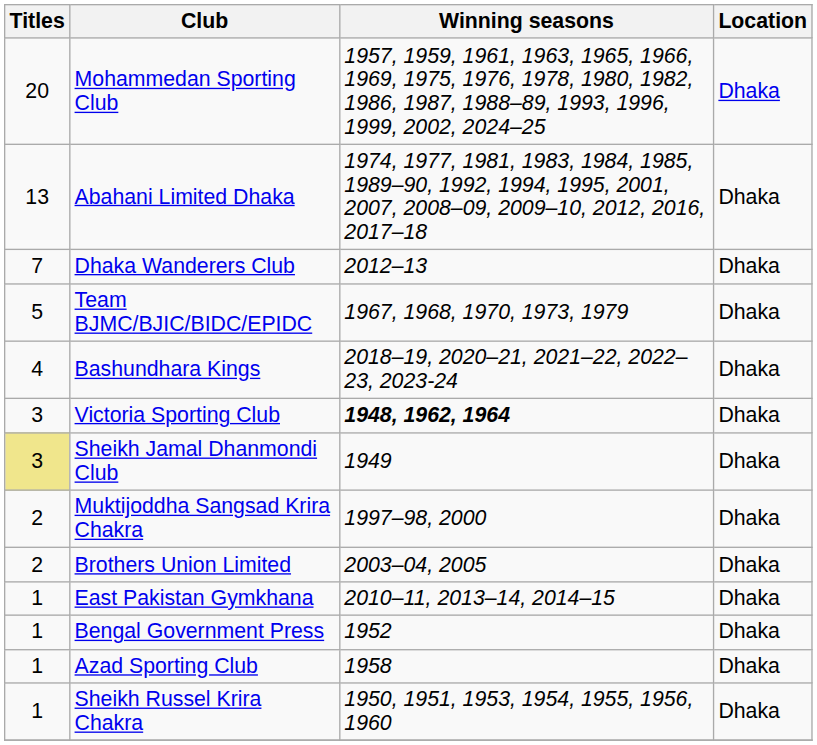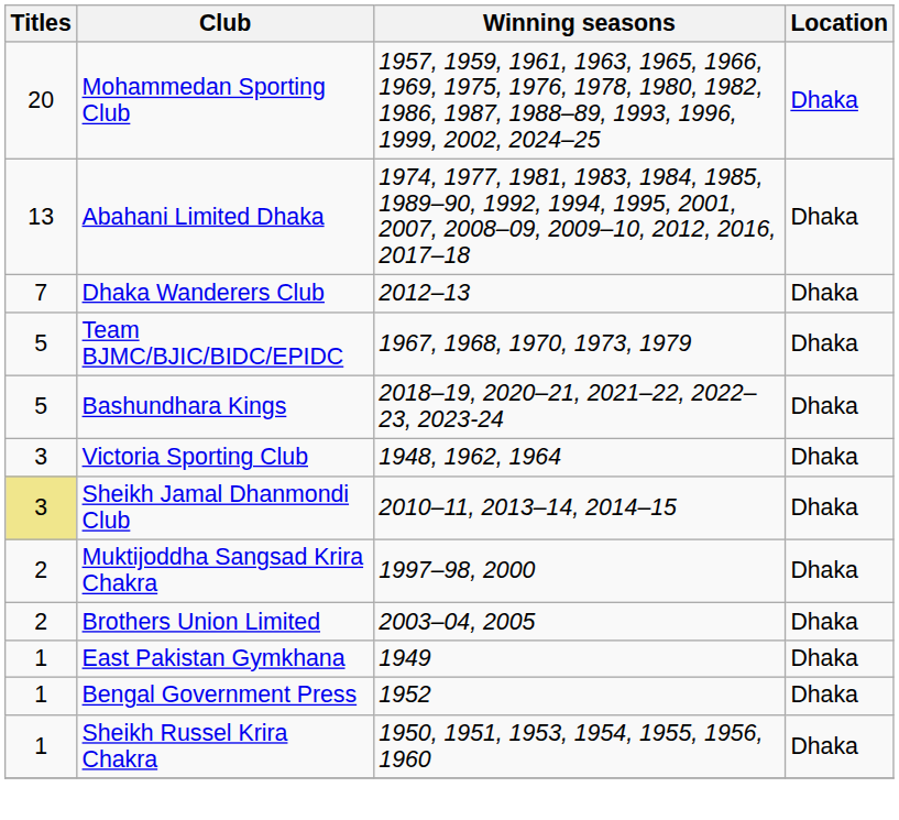Bashundhara Kings | Titles: 4 -> 5
Victoria Sporting Club | Winning seasons: bold -> normal
Sheikh Jamal Dhanmondi Club | Winning seasons: 1949 -> 2010–11, 2013–14, 2014–15
East Pakistan Gymkhana | Winning seasons: 2010–11, 2013–14, 2014–15 -> 1949
- row: 1 | Azad Sporting Club | 1958 | Dhaka
